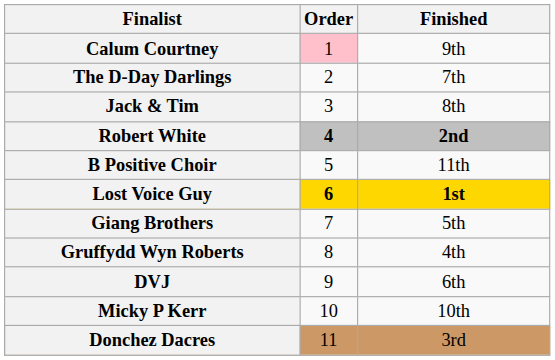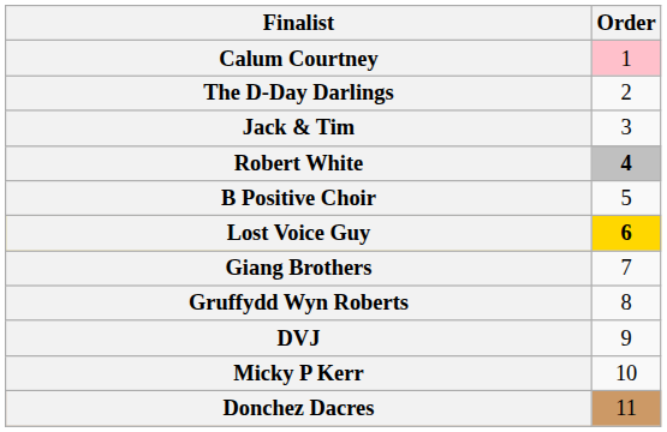- column: Finished | 9th | 7th | 8th | 2nd | 11th | 1st | 5th | 4th | 6th | 10th | 3rd
